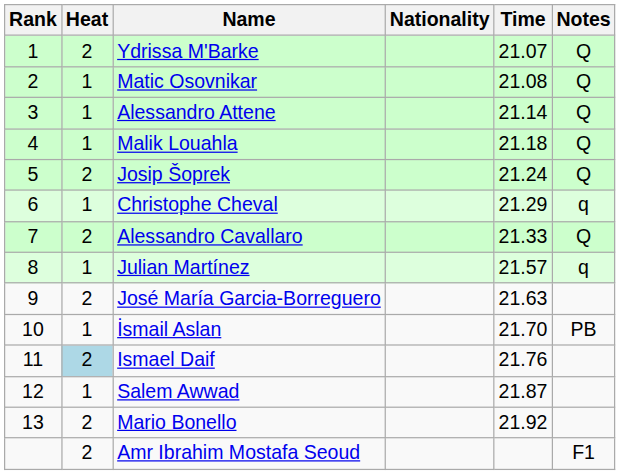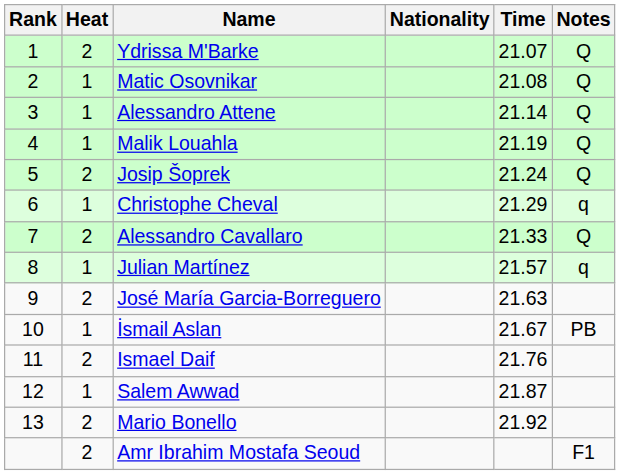Malik Louahla | Time: 21.18 -> 21.19
İsmail Aslan | Time: 21.70 -> 21.67
Ismael Daif | Heat: lightblue background -> no background
